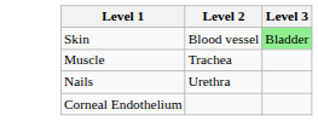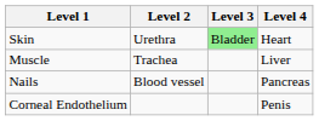+ column: Level 4 | Heart | Liver | Pancreas | Penis
Skin | Level 2: Blood vessel -> Urethra
Nails | Level 2: Urethra -> Blood vessel
